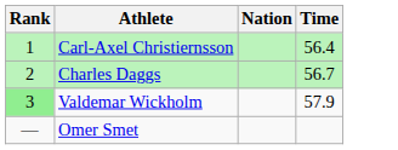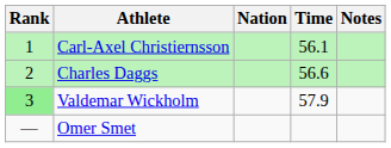+ column: Notes
Carl-Axel Christiernsson | Time: 56.4 -> 56.1
Charles Daggs | Time: 56.7 -> 56.6
